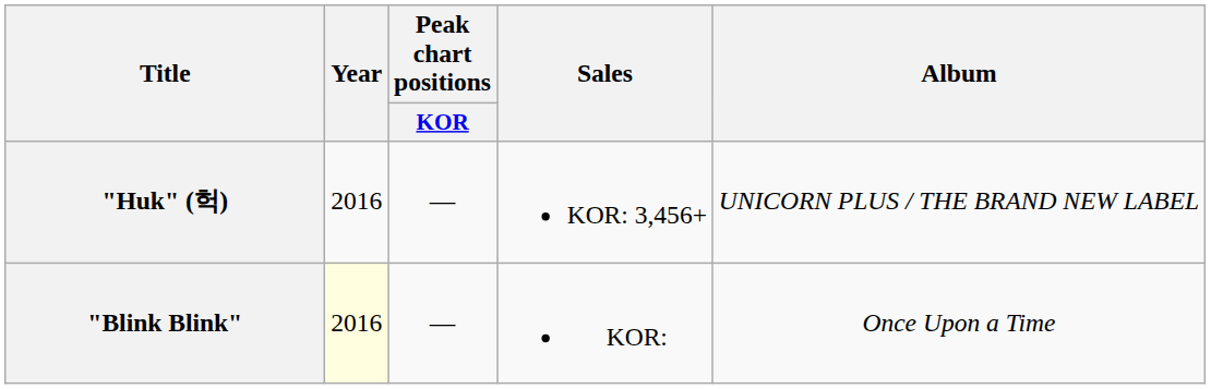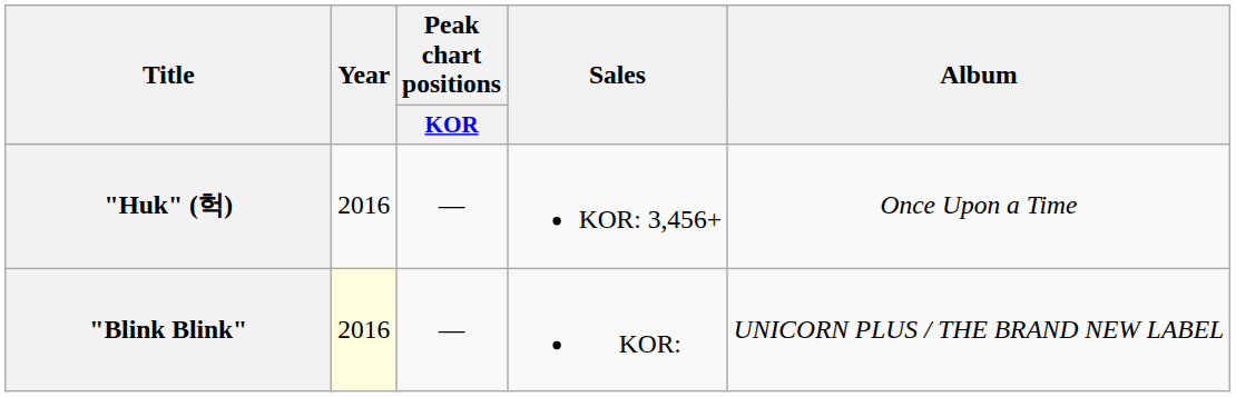"Huk" (헉) | Album: UNICORN PLUS / THE BRAND NEW LABEL -> Once Upon a Time
"Blink Blink" | Album: Once Upon a Time -> UNICORN PLUS / THE BRAND NEW LABEL
